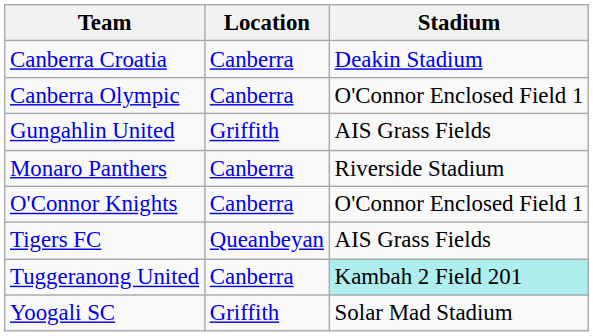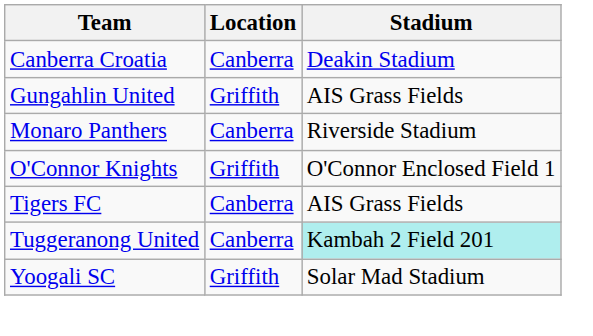- row: Canberra Olympic | Canberra | O'Connor Enclosed Field 1
O'Connor Knights | Location: Canberra -> Griffith
Tigers FC | Location: Queanbeyan -> Canberra
